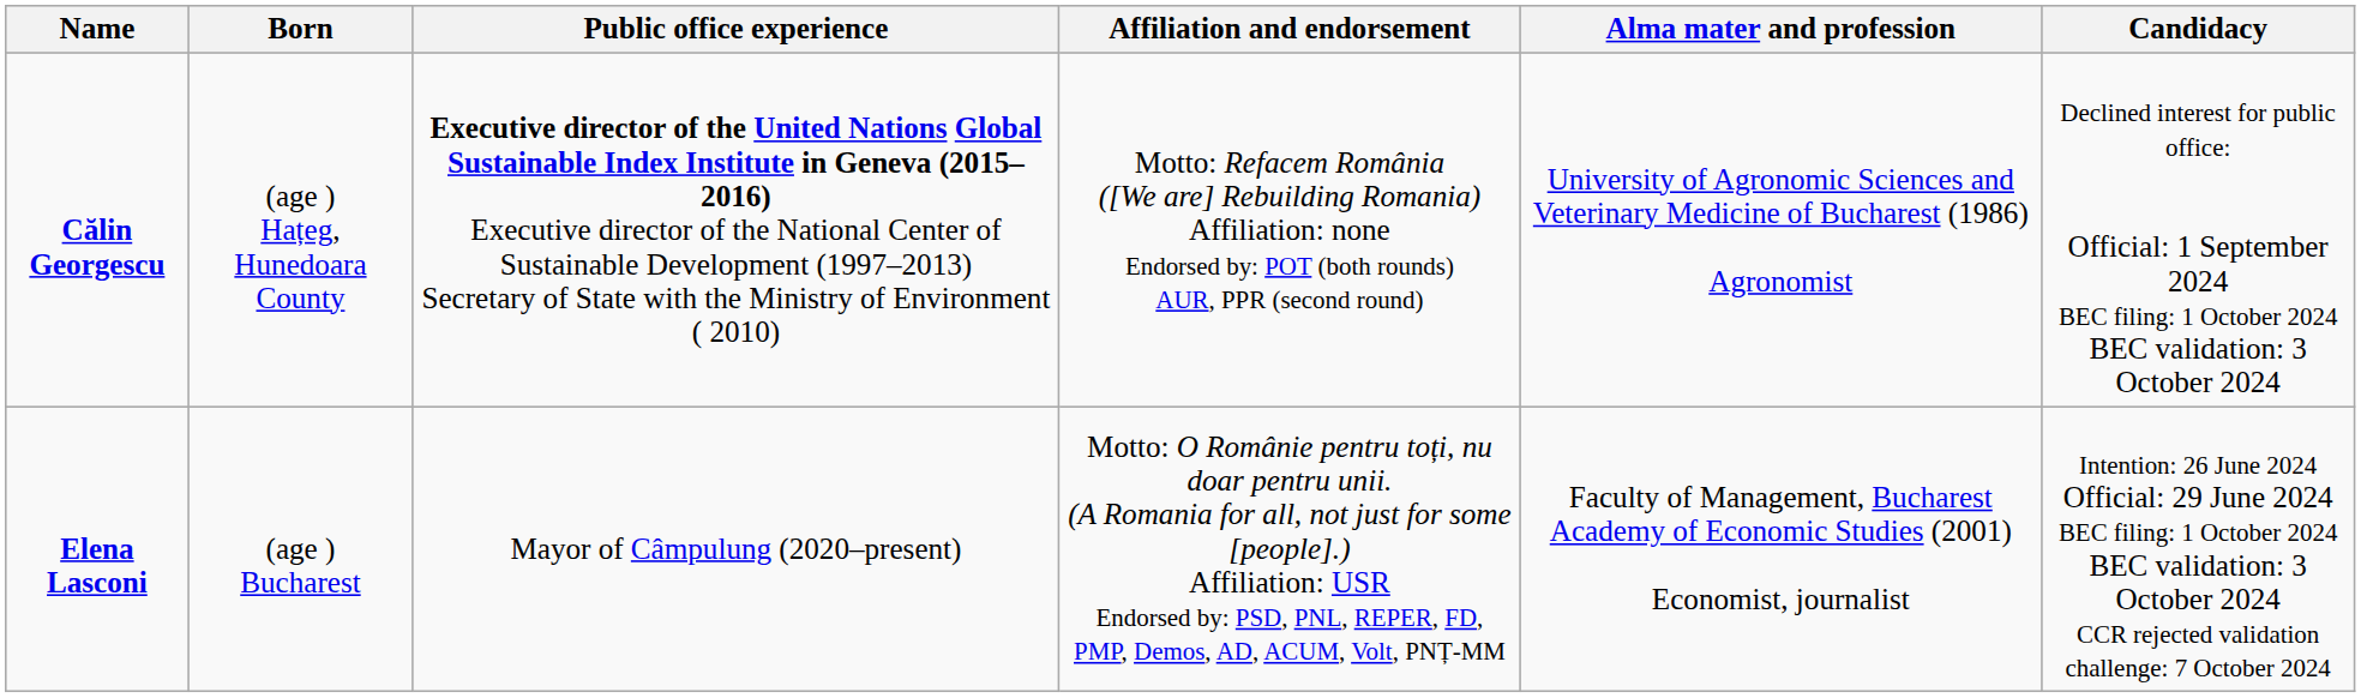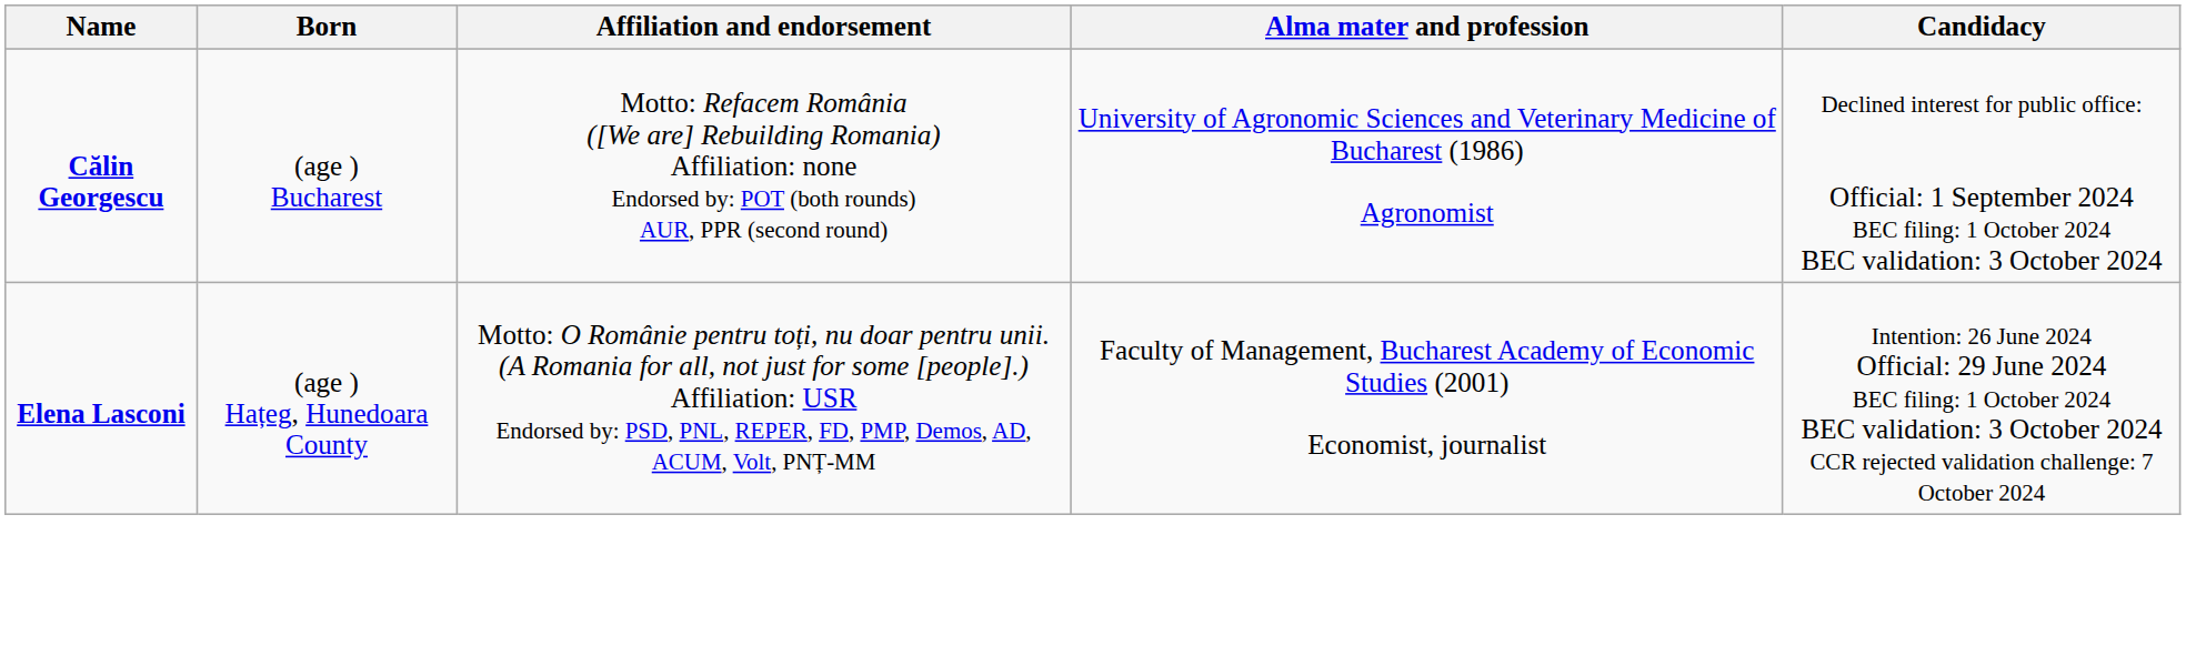- column: Public office experience | Executive director of the United Nations Global Sustainable Index Institute in Geneva (2015–2016) Executive director of the National Center of Sustainable Development (1997–2013) Secretary of State with the Ministry of Environment ( 2010) | Mayor of Câmpulung (2020–present)
Călin Georgescu | Born: (age ) Hațeg, Hunedoara County -> (age ) Bucharest
Elena Lasconi | Born: (age ) Bucharest -> (age ) Hațeg, Hunedoara County
